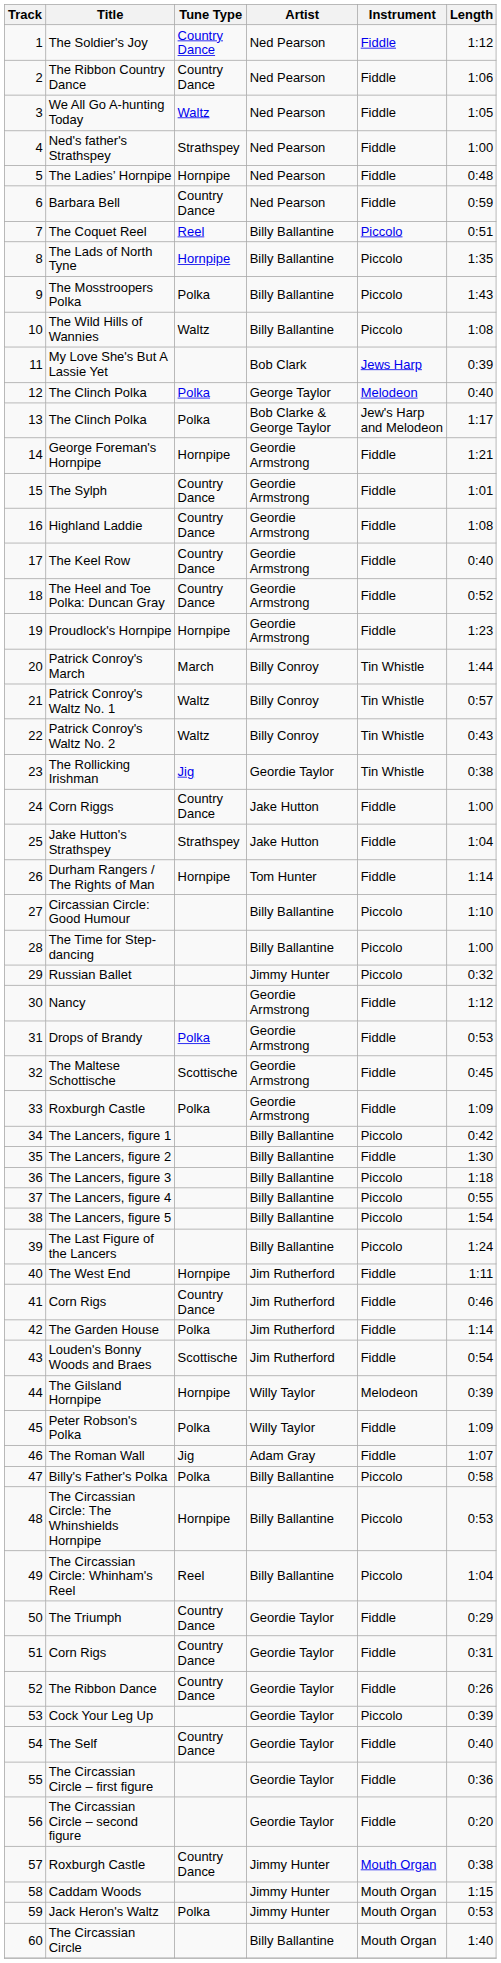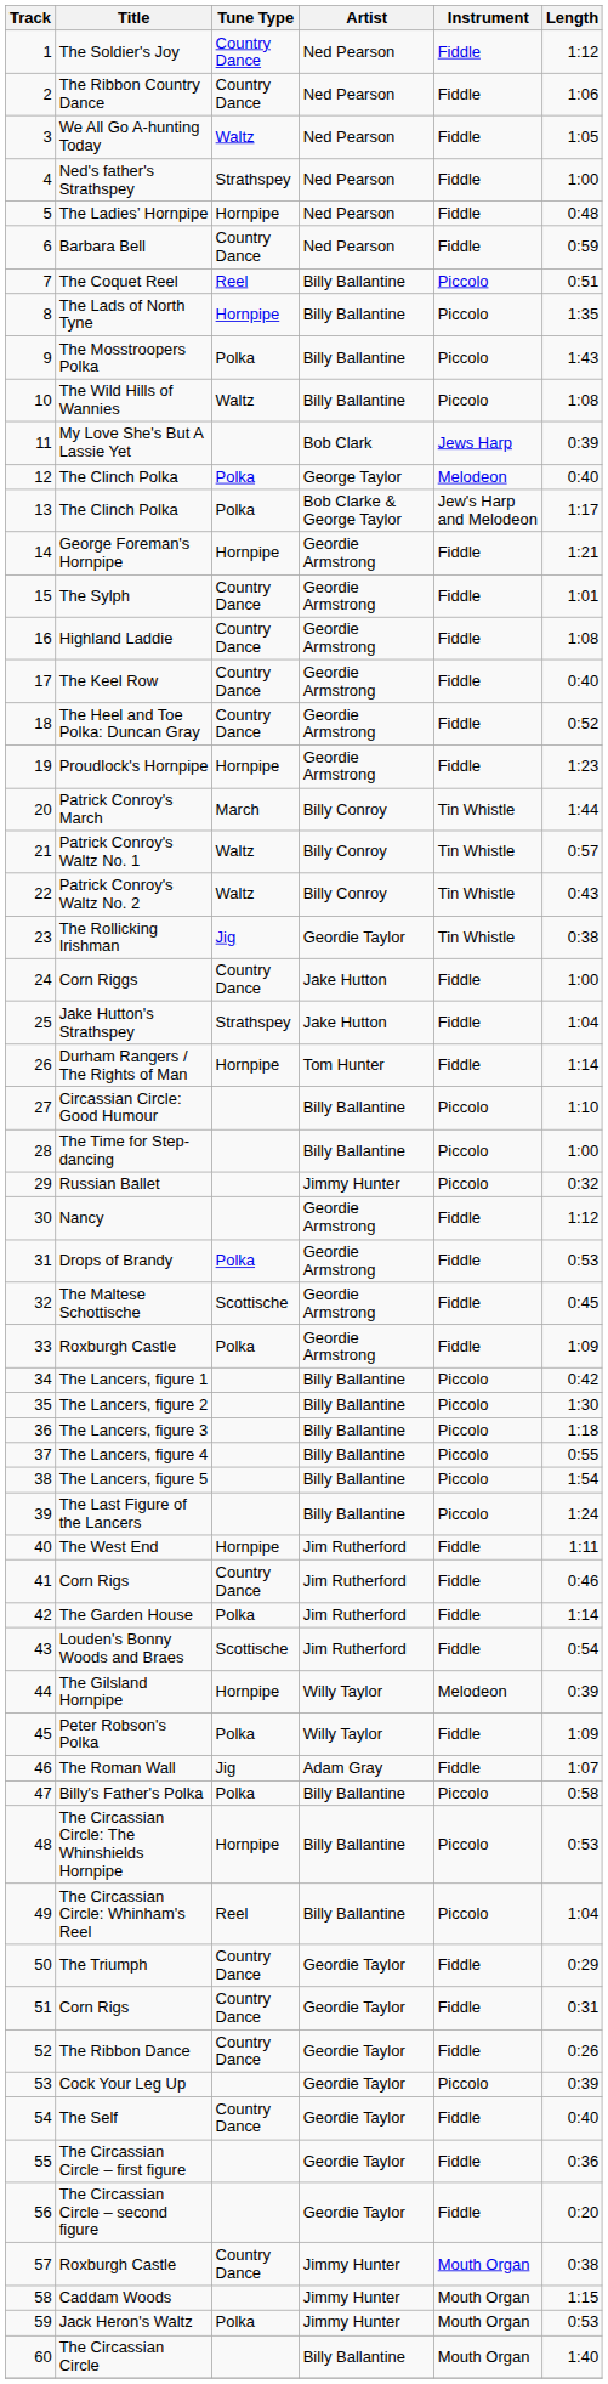The Lancers, figure 2 | Instrument: Fiddle -> Piccolo
